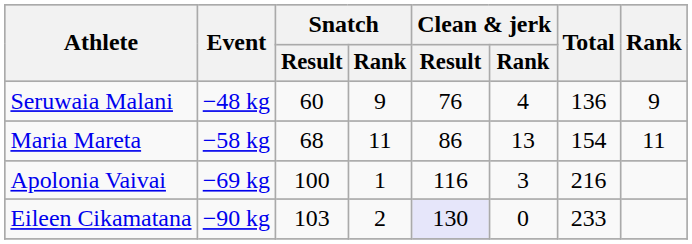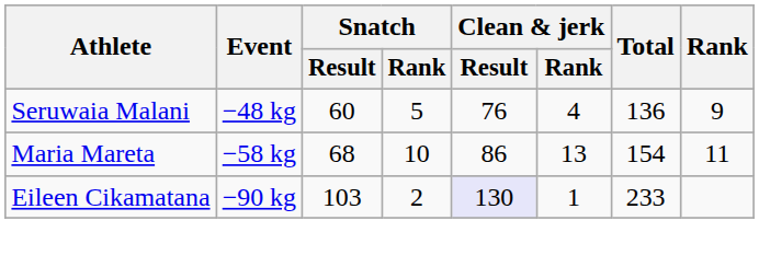Seruwaia Malani | Snatch / Rank: 9 -> 5
Maria Mareta | Snatch / Rank: 11 -> 10
- row: Apolonia Vaivai | −69 kg | 100 | 1 | 116 | 3 | 216
Eileen Cikamatana | Clean & jerk / Rank: 0 -> 1
